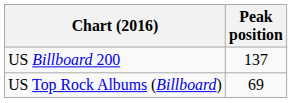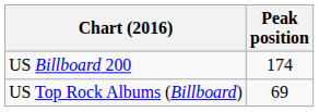US Billboard 200 | Peak position: 137 -> 174
